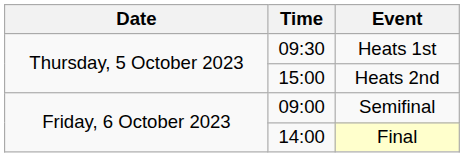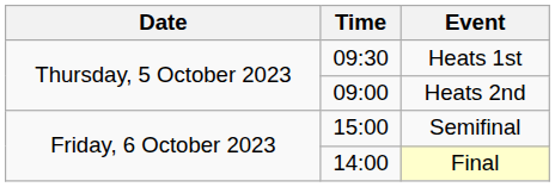Heats 2nd | Time: 15:00 -> 09:00
Semifinal | Time: 09:00 -> 15:00
